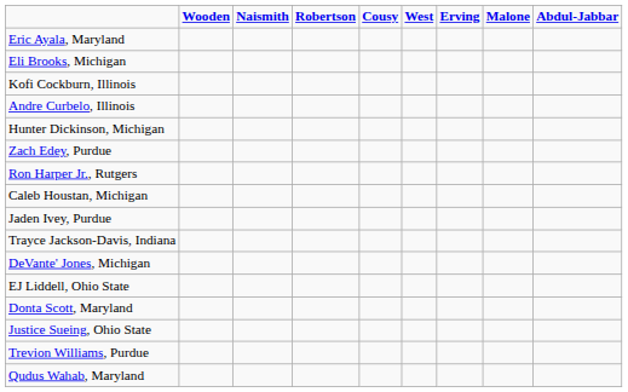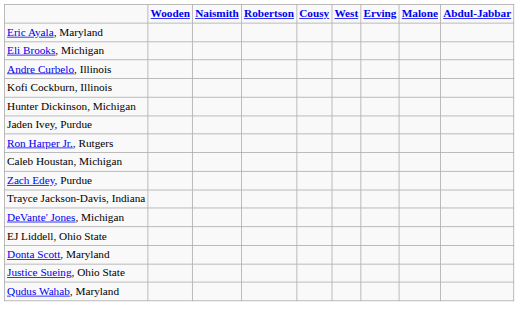rows swapped: Kofi Cockburn, Illinois <-> Andre Curbelo, Illinois
rows swapped: Zach Edey, Purdue <-> Jaden Ivey, Purdue
- row: Trevion Williams, Purdue
